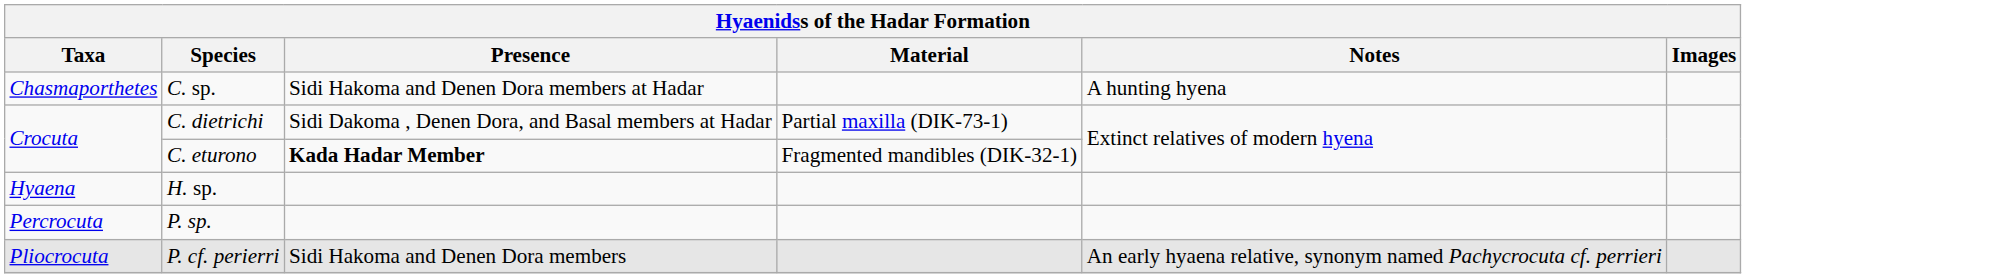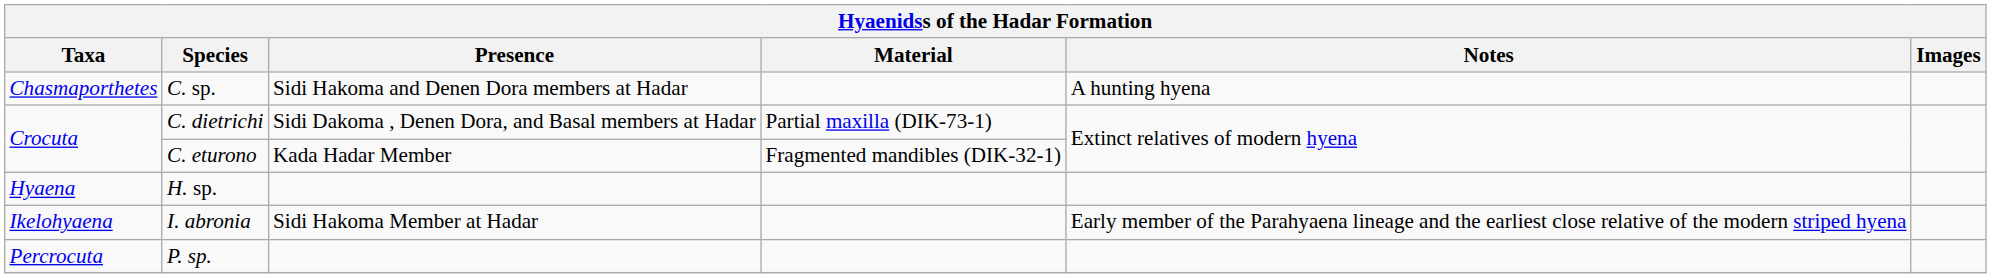C. eturono | Presence: bold -> normal
+ row: Ikelohyaena | I. abronia | Sidi Hakoma Member at Hadar | Early member of the Parahyaena lineage and the earliest close relative of the modern striped hyena
- row: Pliocrocuta | P. cf. perierri | Sidi Hakoma and Denen Dora members | An early hyaena relative, synonym named Pachycrocuta cf. perrieri
